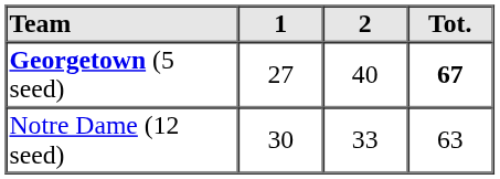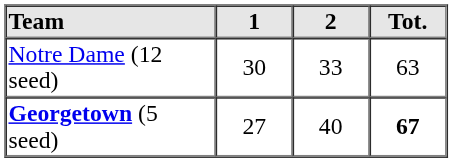rows swapped: Georgetown (5 seed) <-> Notre Dame (12 seed)
